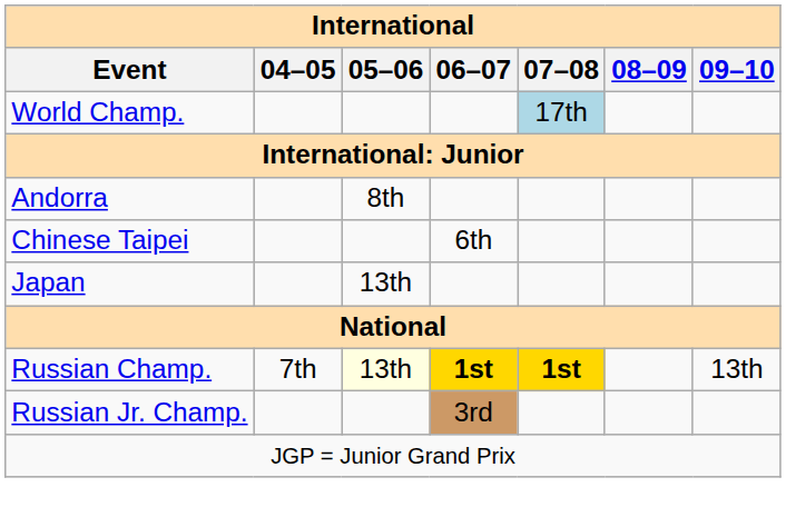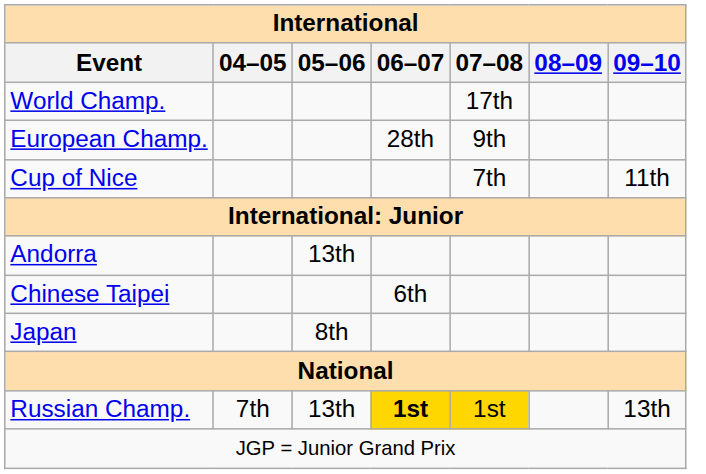World Champ. | 07–08: lightblue background -> no background
+ row: European Champ. | 28th | 9th
+ row: Cup of Nice | 7th | 11th
Andorra | 05–06: 8th -> 13th
Japan | 05–06: 13th -> 8th
Russian Champ. | 05–06: lightyellow background -> no background
Russian Champ. | 07–08: bold -> normal
- row: Russian Jr. Champ. | 3rd
